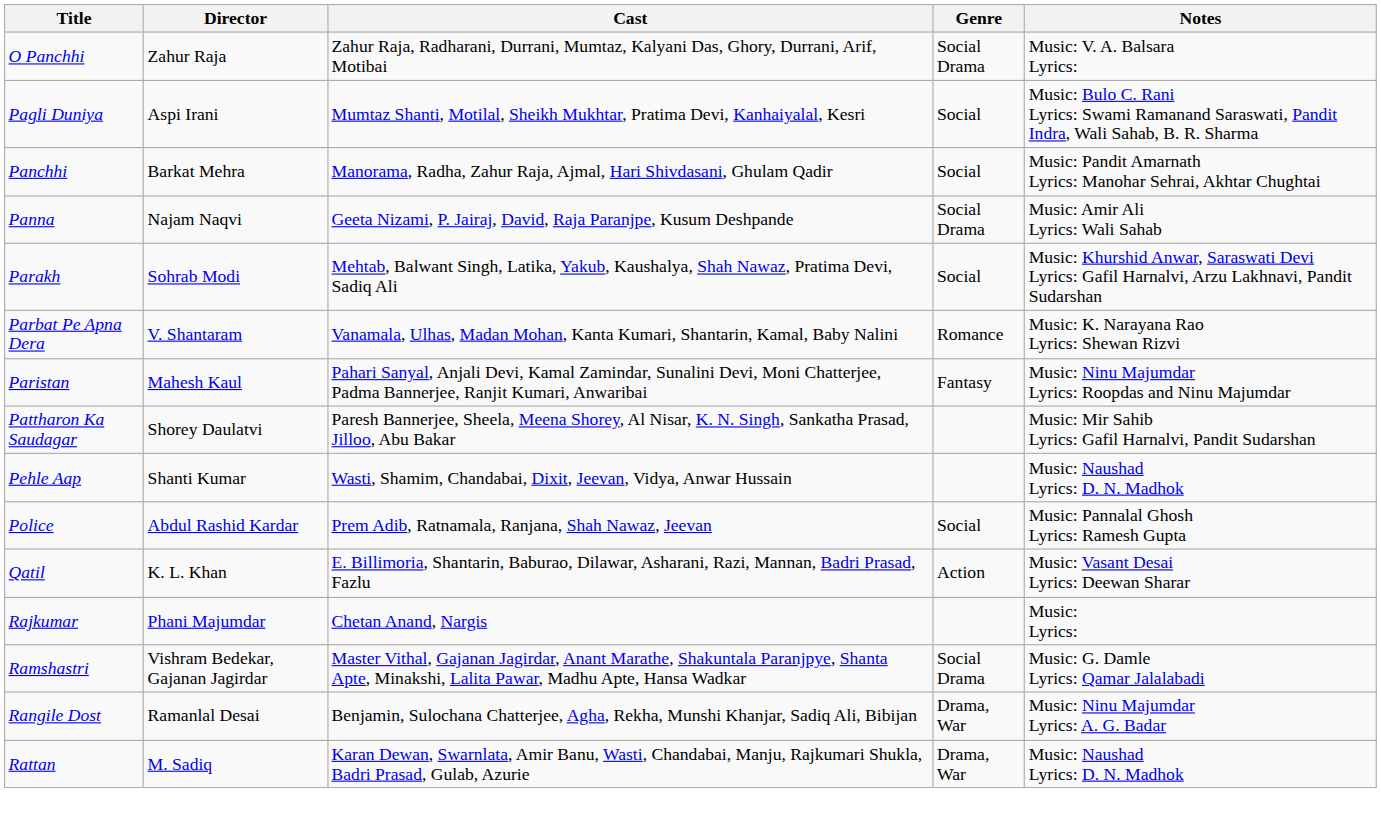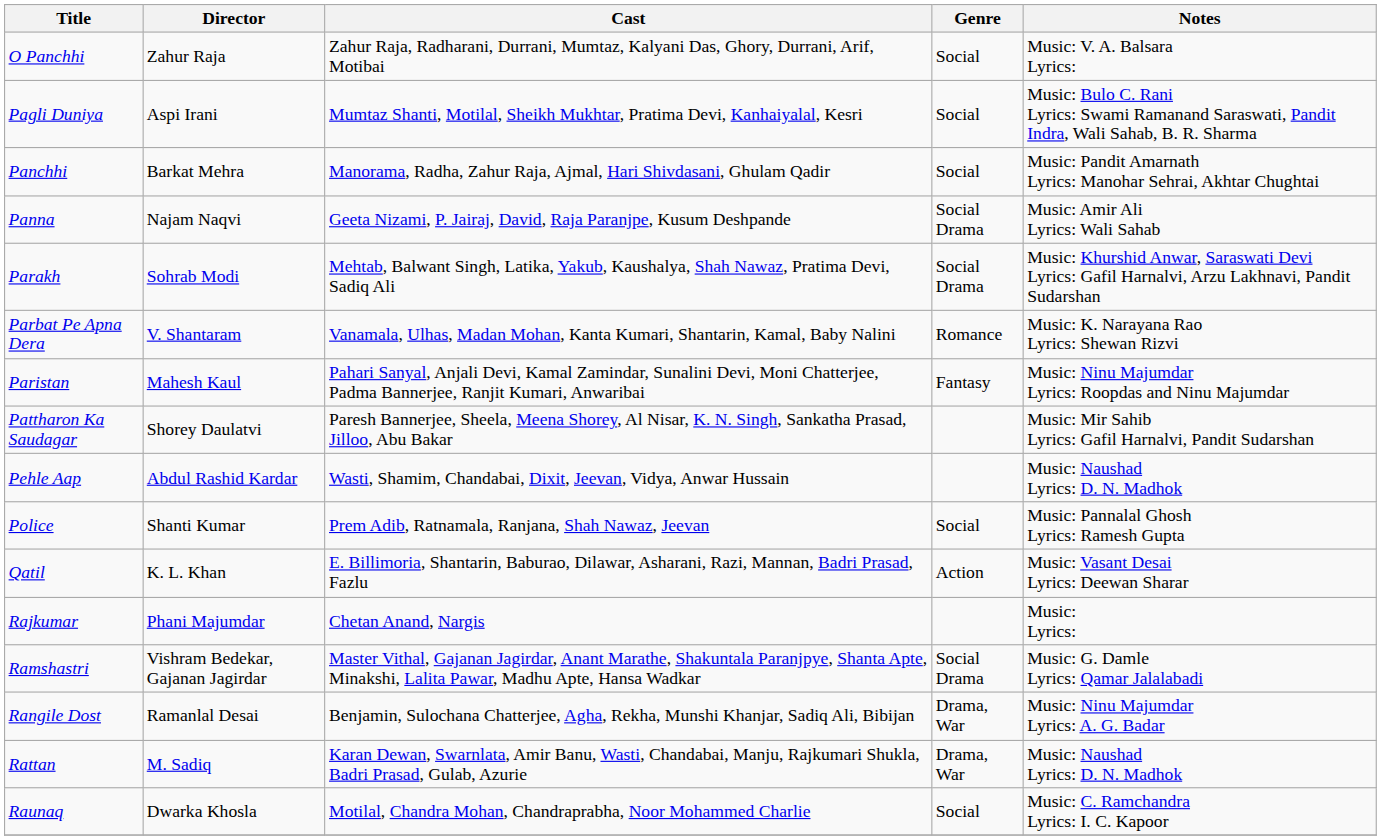O Panchhi | Genre: Social Drama -> Social
Parakh | Genre: Social -> Social Drama
Pehle Aap | Director: Shanti Kumar -> Abdul Rashid Kardar
Police | Director: Abdul Rashid Kardar -> Shanti Kumar
+ row: Raunaq | Dwarka Khosla | Motilal, Chandra Mohan, Chandraprabha, Noor Mohammed Charlie | Social | Music: C. Ramchandra Lyrics: I. C. Kapoor
